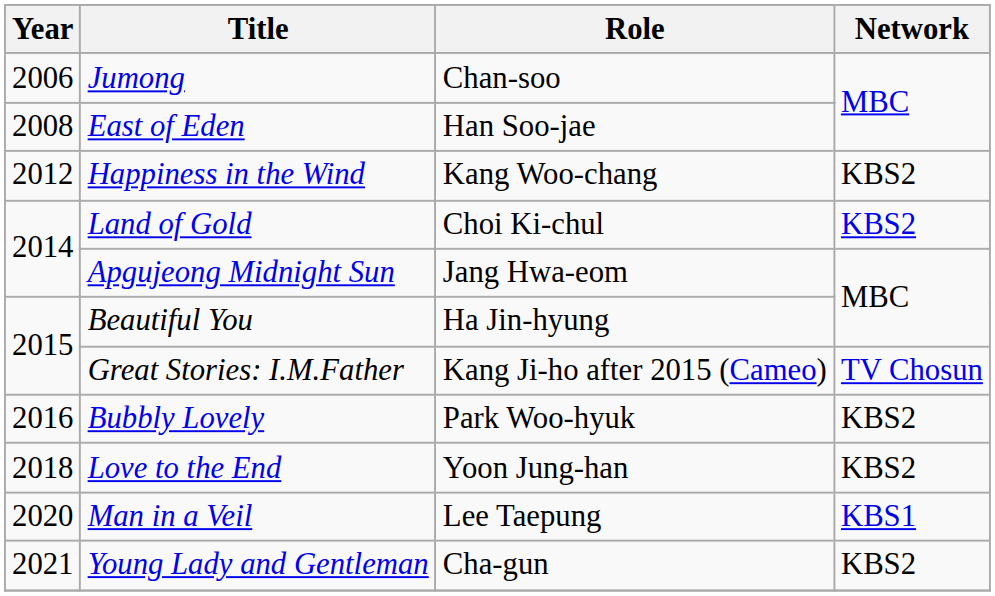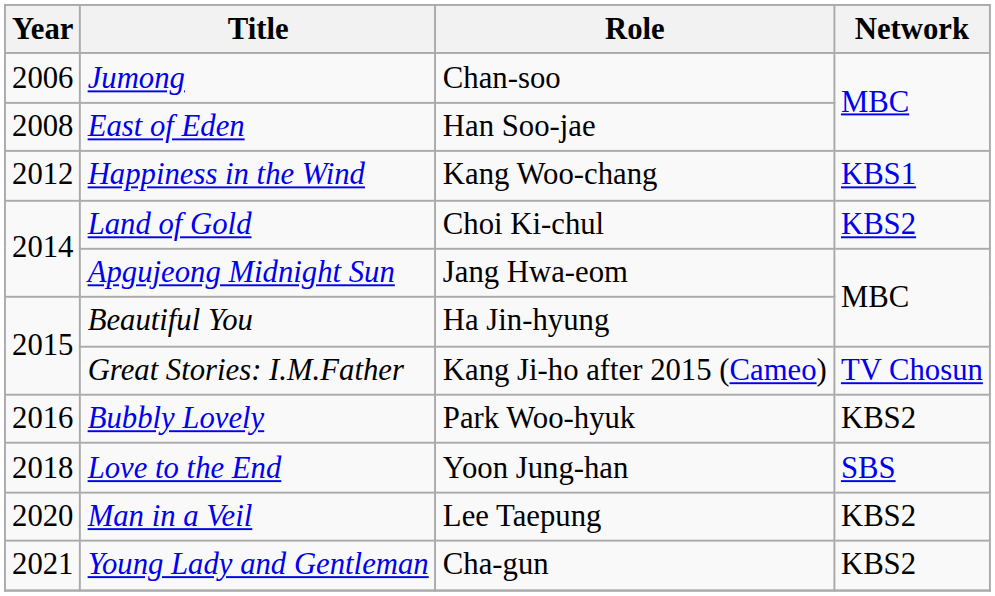Happiness in the Wind | Network: KBS2 -> KBS1
Love to the End | Network: KBS2 -> SBS
Man in a Veil | Network: KBS1 -> KBS2
